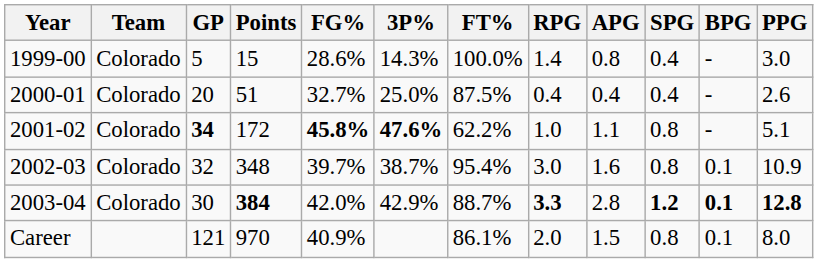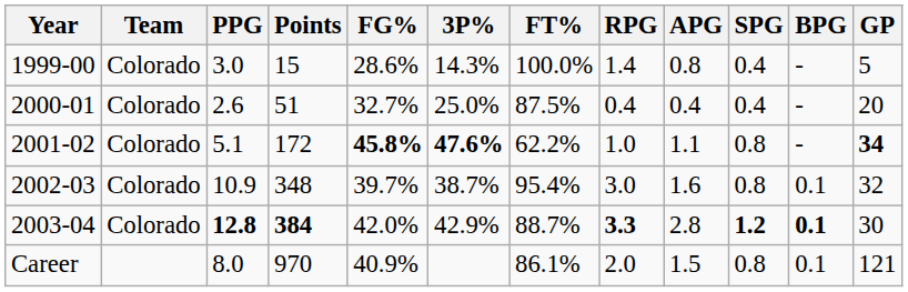columns swapped: GP <-> PPG
